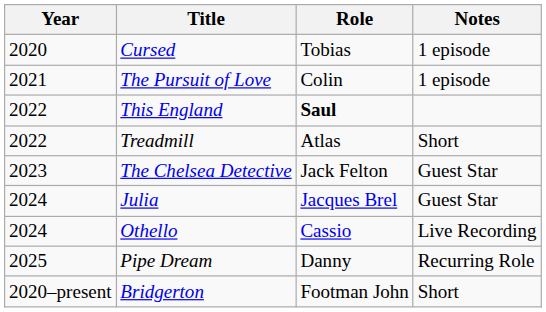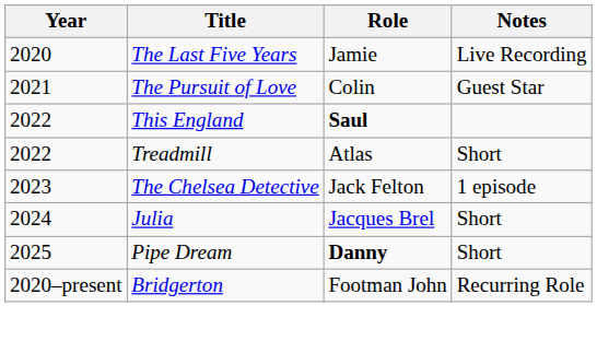- row: 2020 | Cursed | Tobias | 1 episode
+ row: 2020 | The Last Five Years | Jamie | Live Recording
The Pursuit of Love | Notes: 1 episode -> Guest Star
The Chelsea Detective | Notes: Guest Star -> 1 episode
Julia | Notes: Guest Star -> Short
- row: 2024 | Othello | Cassio | Live Recording
Pipe Dream | Role: normal -> bold
Pipe Dream | Notes: Recurring Role -> Short
Bridgerton | Notes: Short -> Recurring Role
